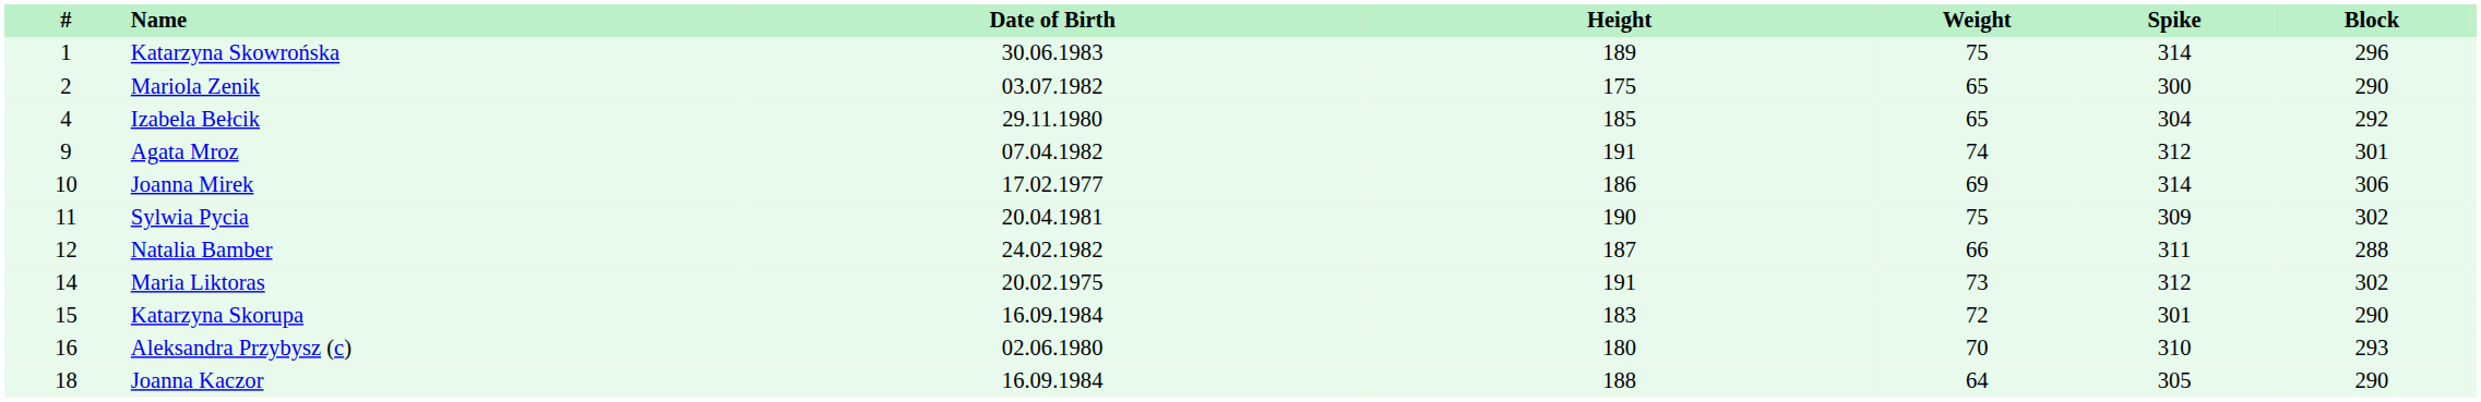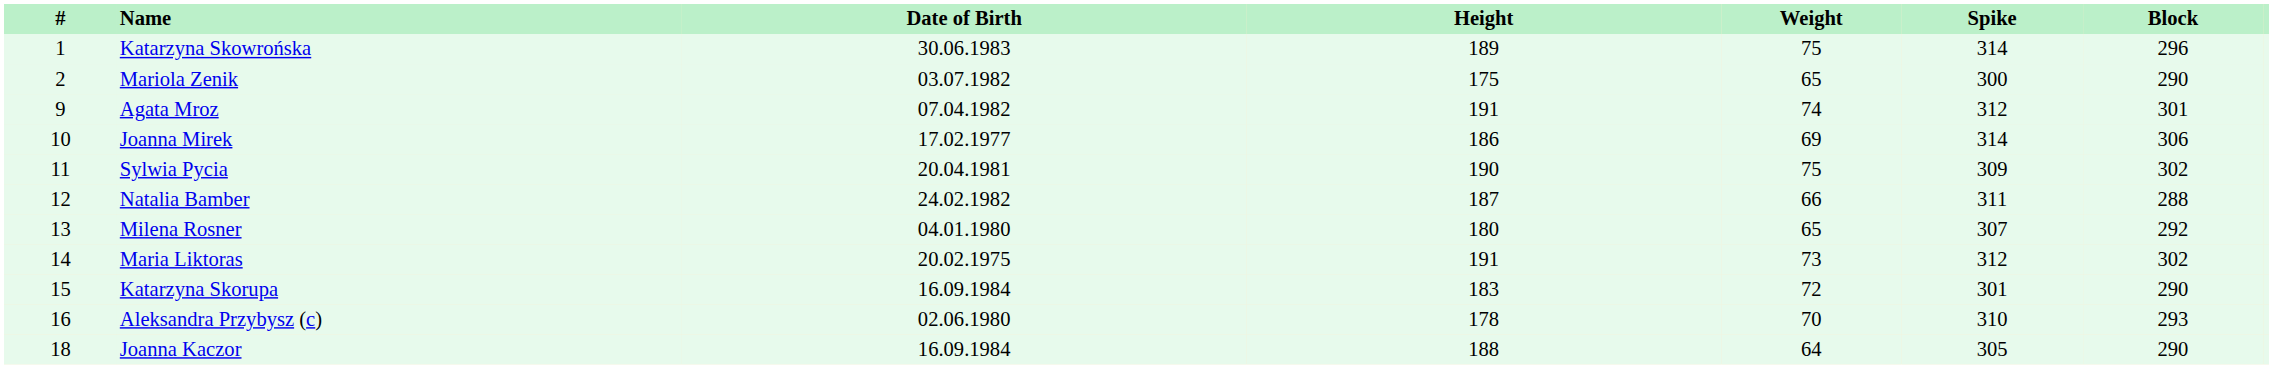- row: 4 | Izabela Bełcik | 29.11.1980 | 185 | 65 | 304 | 292
+ row: 13 | Milena Rosner | 04.01.1980 | 180 | 65 | 307 | 292
Aleksandra Przybysz (c) | Height: 180 -> 178
